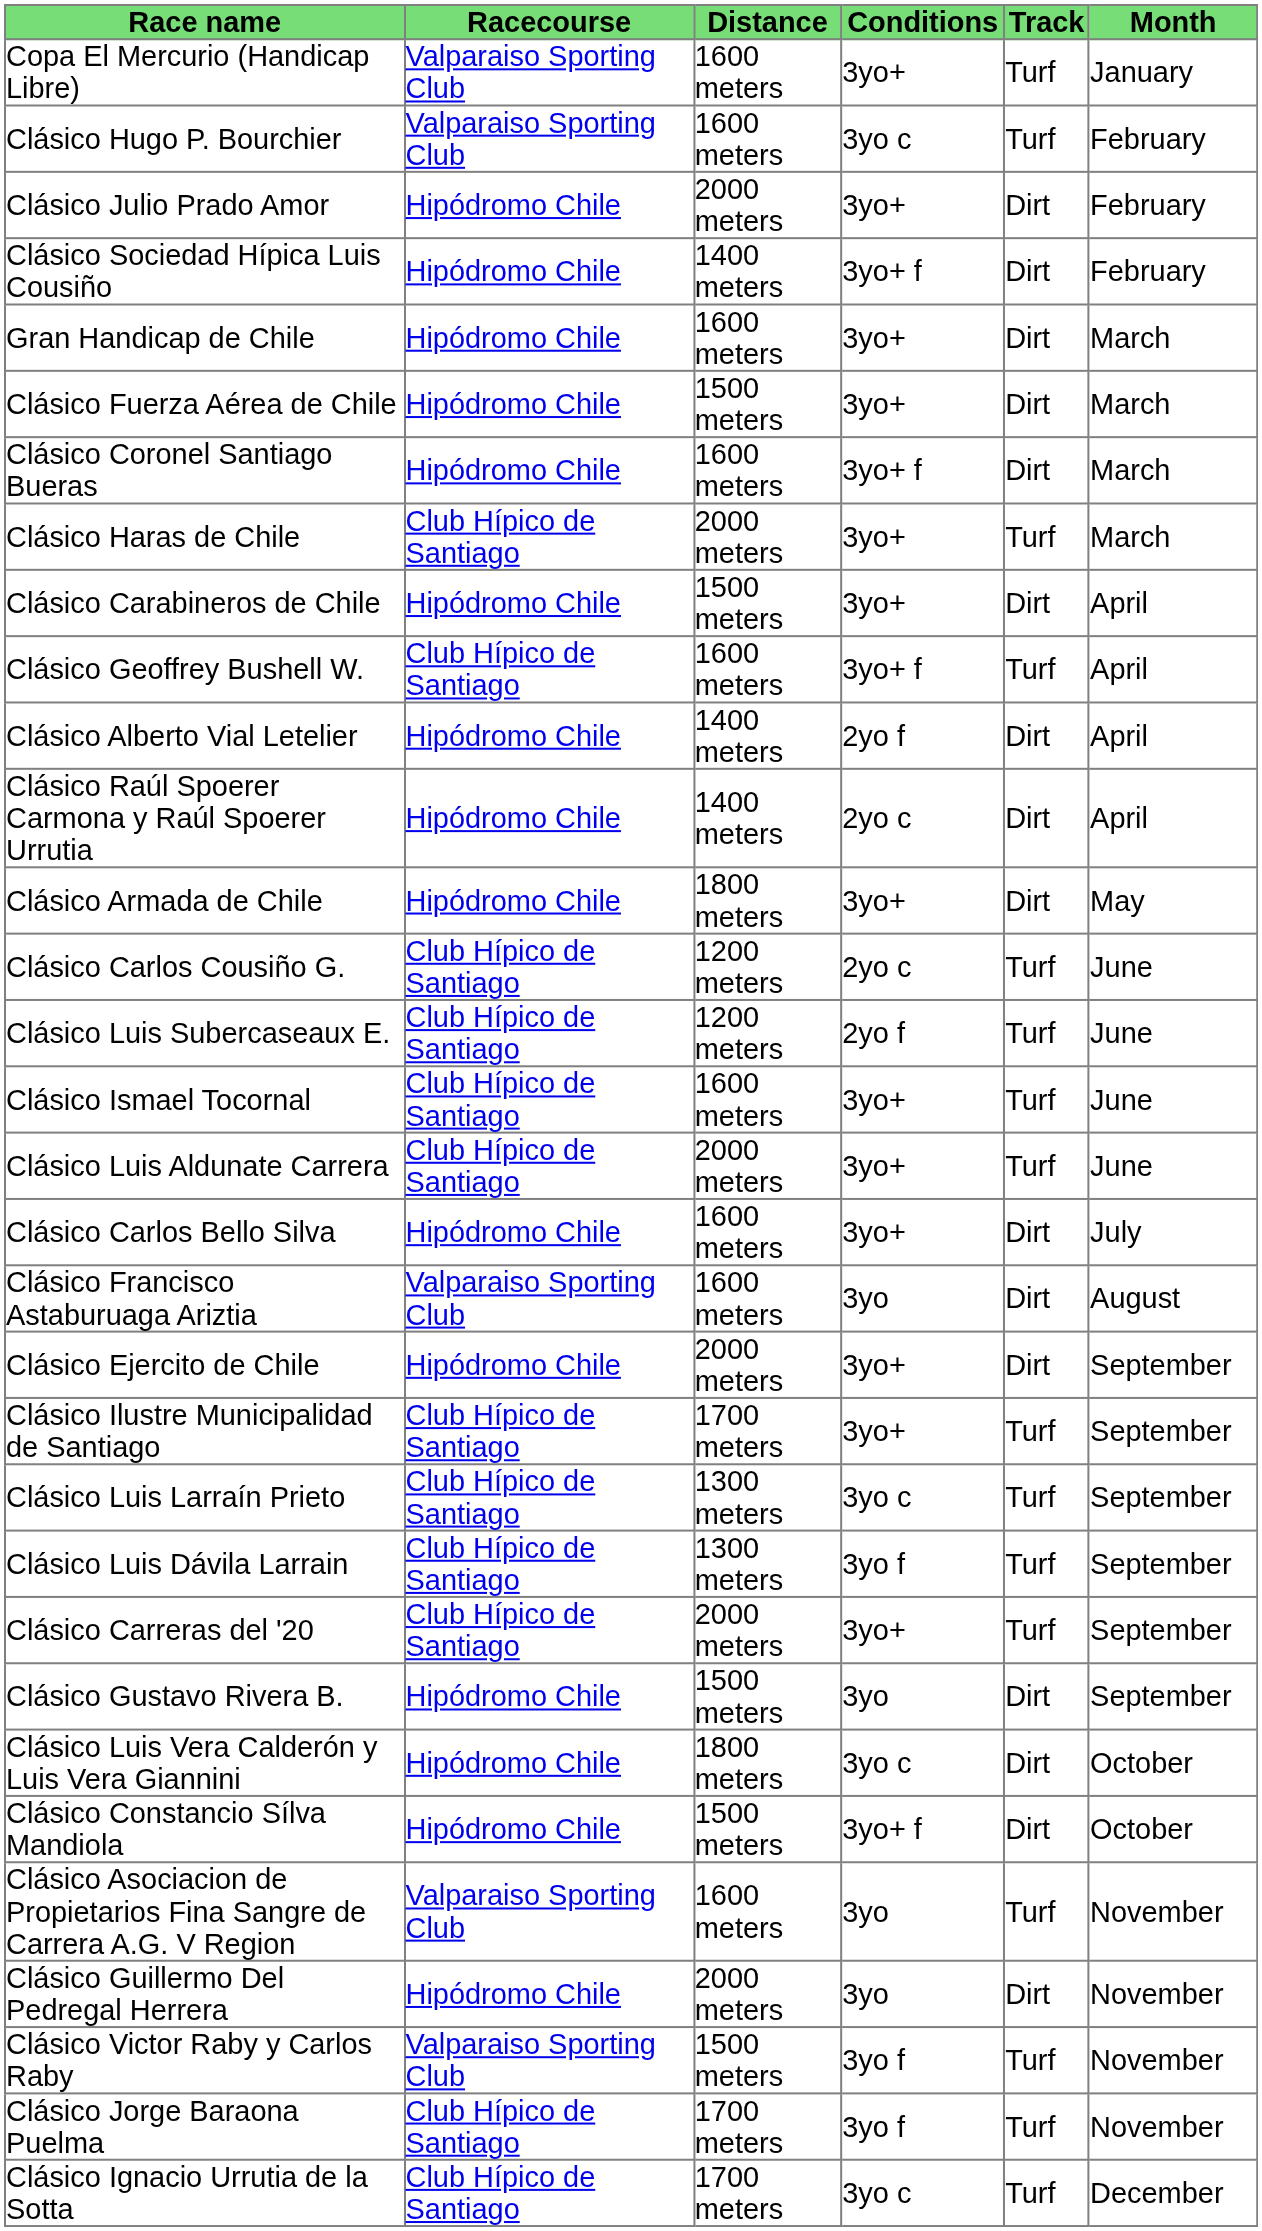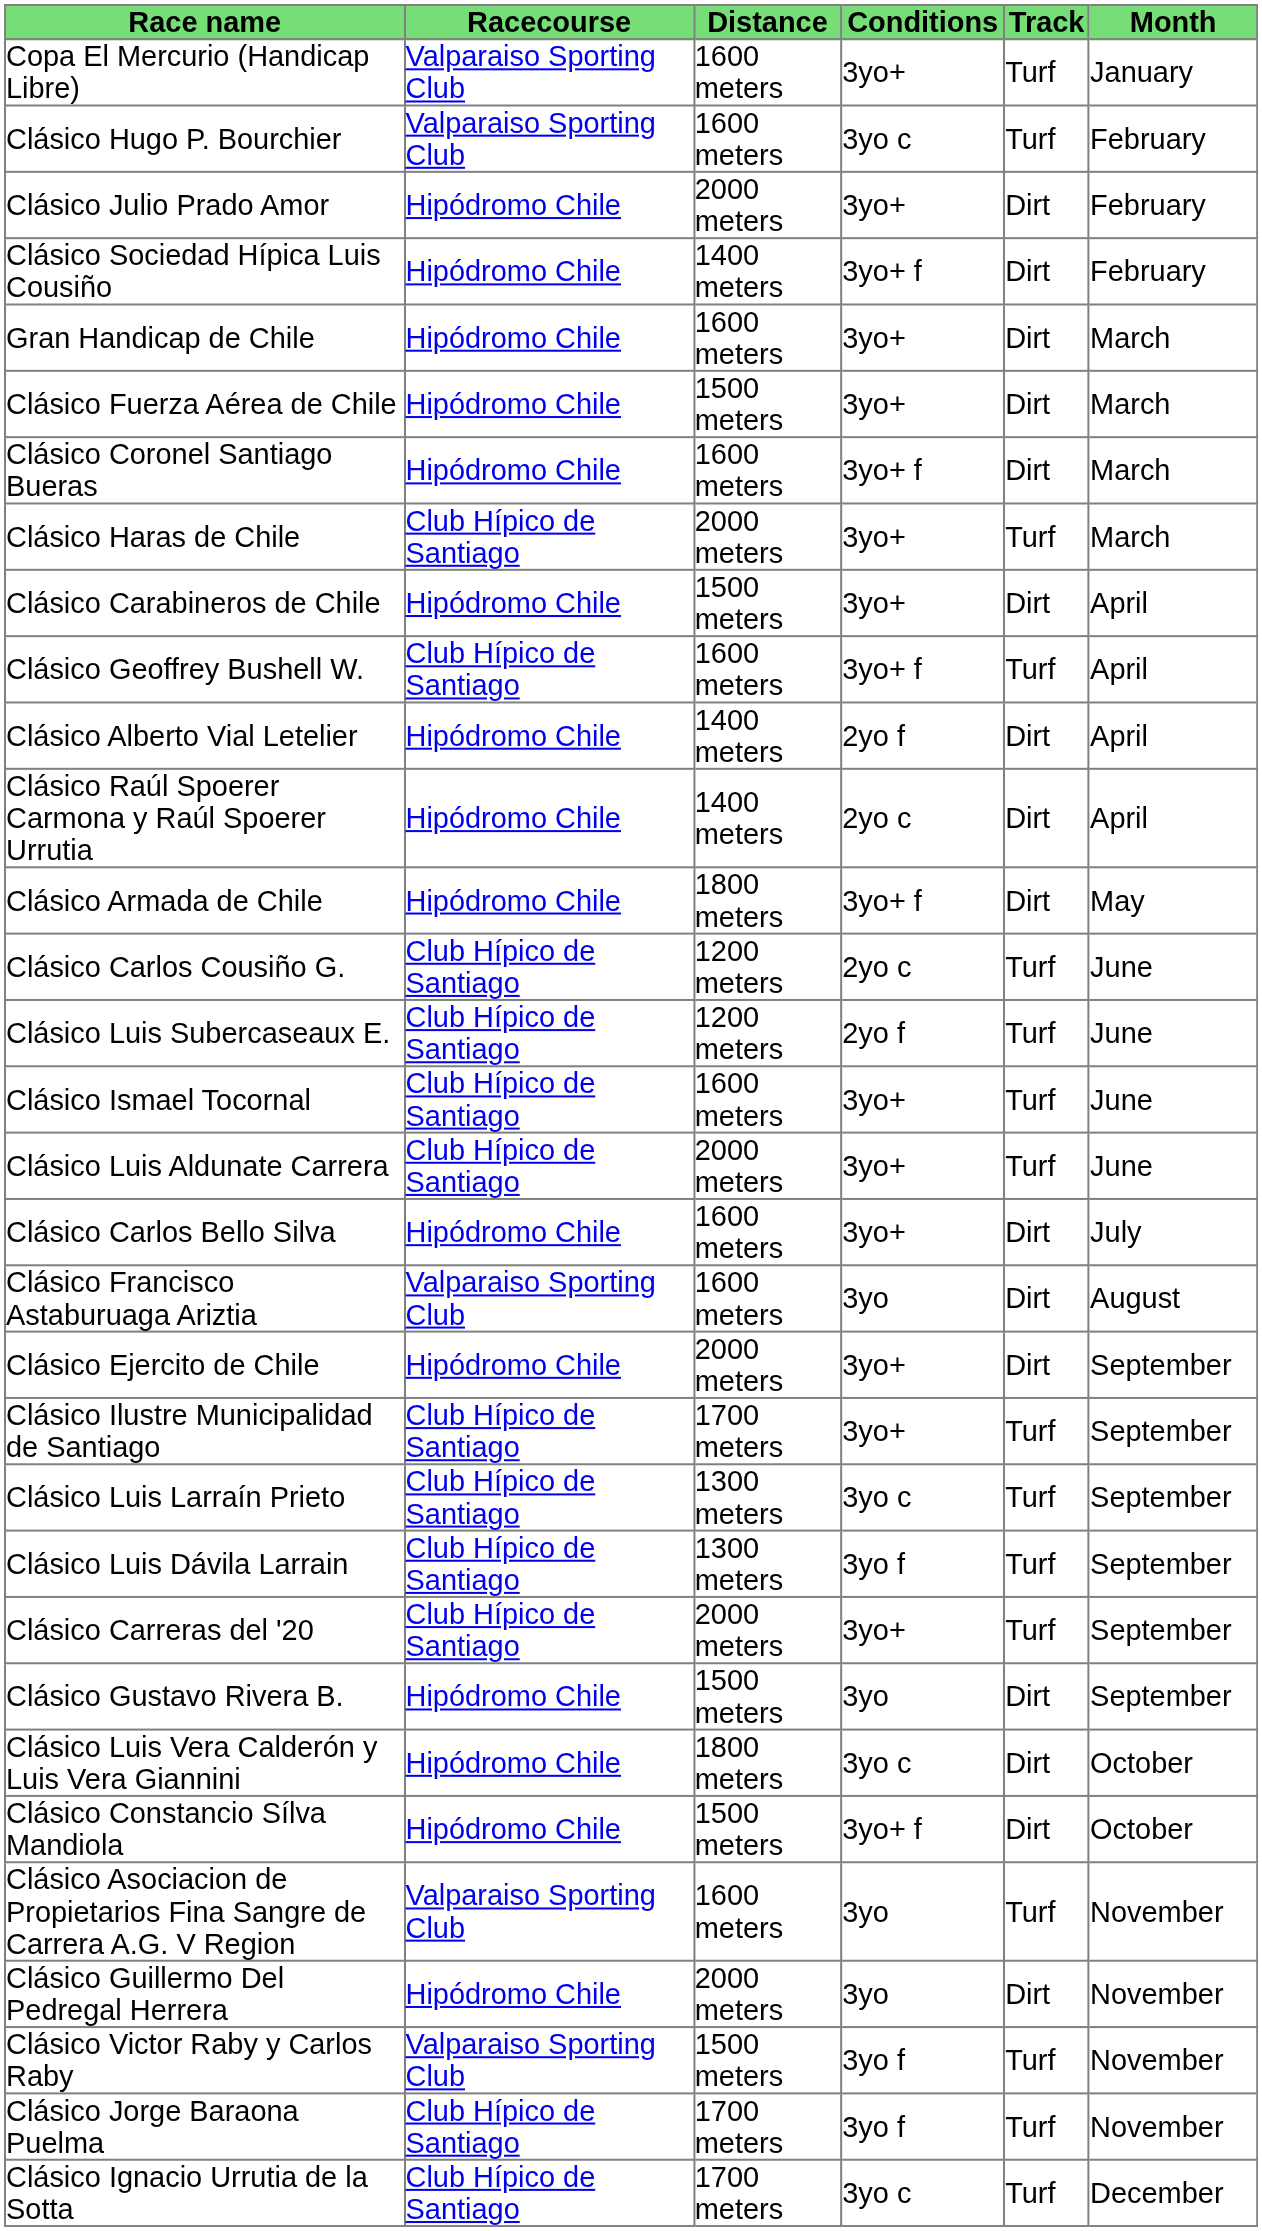Clásico Armada de Chile | Conditions: 3yo+ -> 3yo+ f
